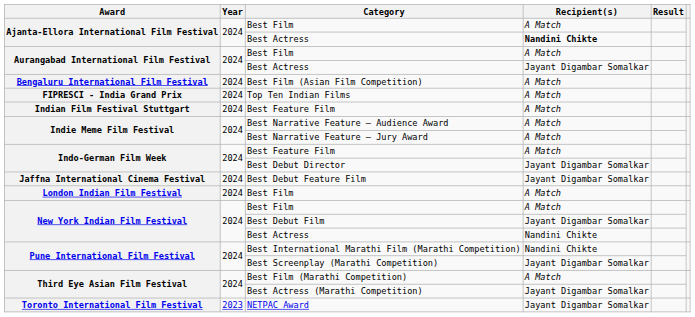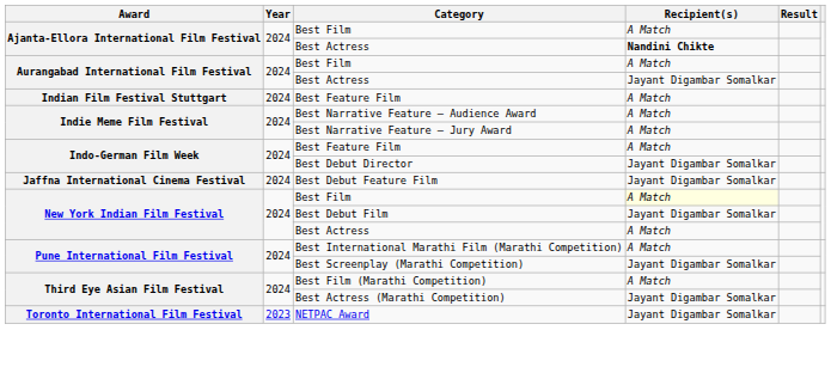- row: Bengaluru International Film Festival | 2024 | Best Film (Asian Film Competition) | A Match
- row: FIPRESCI - India Grand Prix | 2024 | Top Ten Indian Films | A Match
- row: London Indian Film Festival | 2024 | Best Film | A Match
New York Indian Film Festival / Best Film | Recipient(s): no background -> lightyellow background
New York Indian Film Festival / Best Actress | Recipient(s): Nandini Chikte -> A Match
Best International Marathi Film (Marathi Competition) | Recipient(s): Nandini Chikte -> A Match
